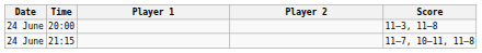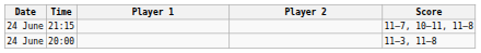rows swapped: 20:00 <-> 21:15
